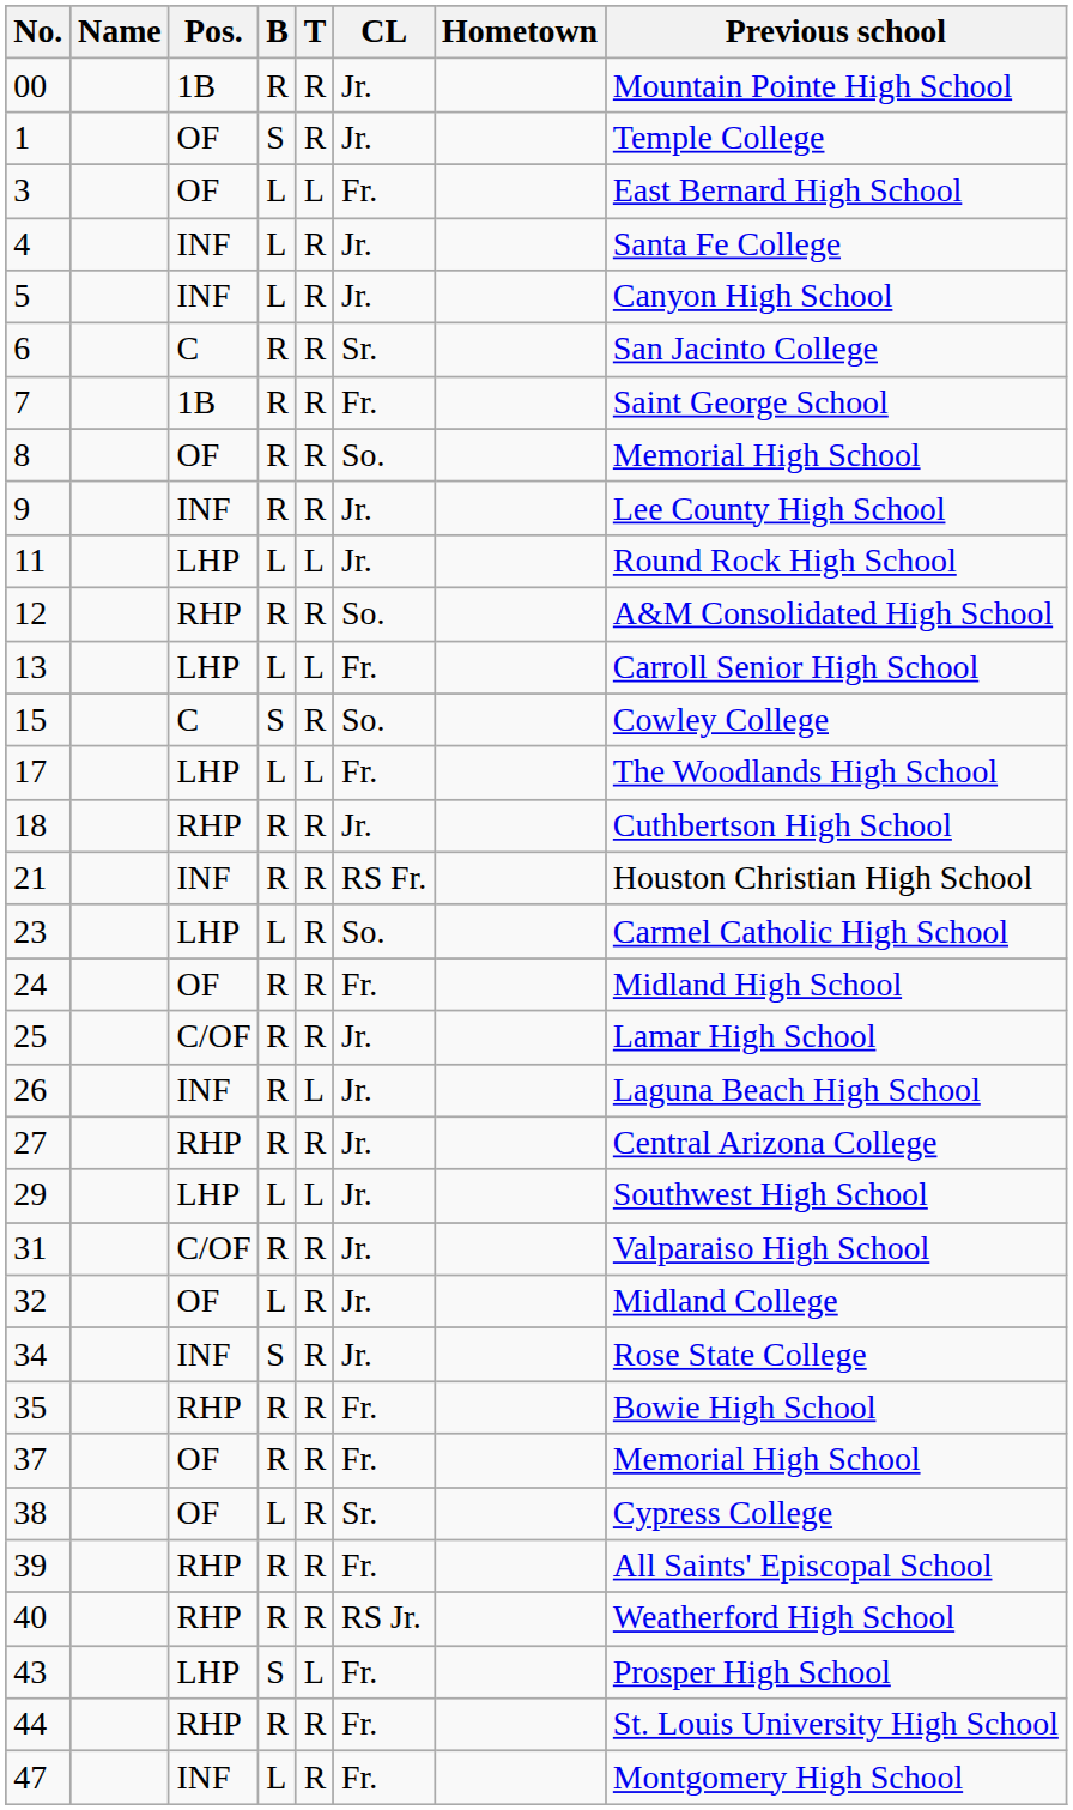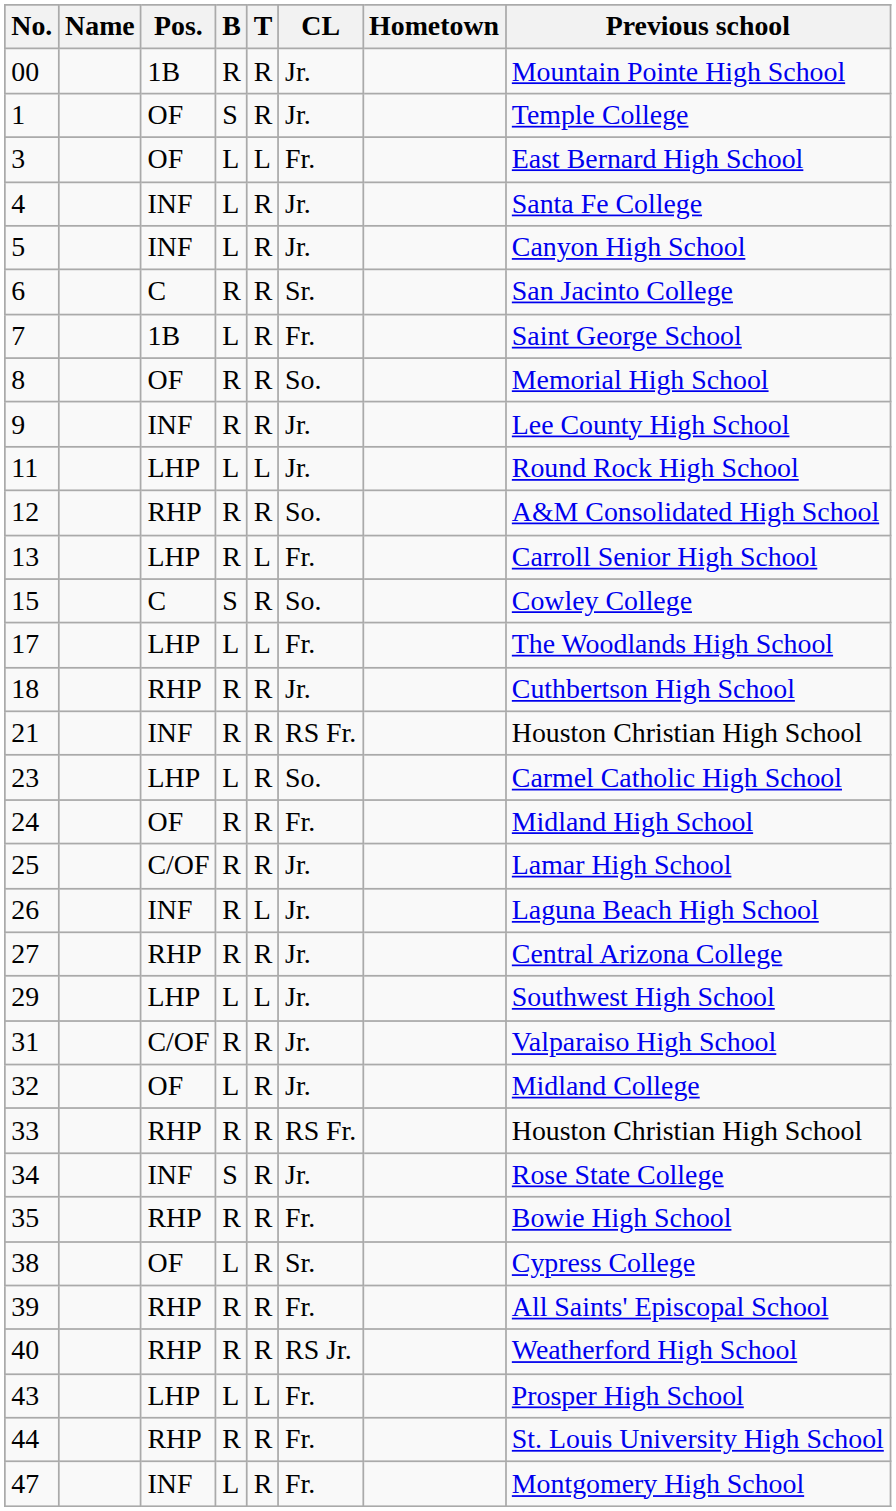7 | B: R -> L
13 | B: L -> R
+ row: 33 | RHP | R | R | RS Fr. | Houston Christian High School
- row: 37 | OF | R | R | Fr. | Memorial High School
43 | B: S -> L
